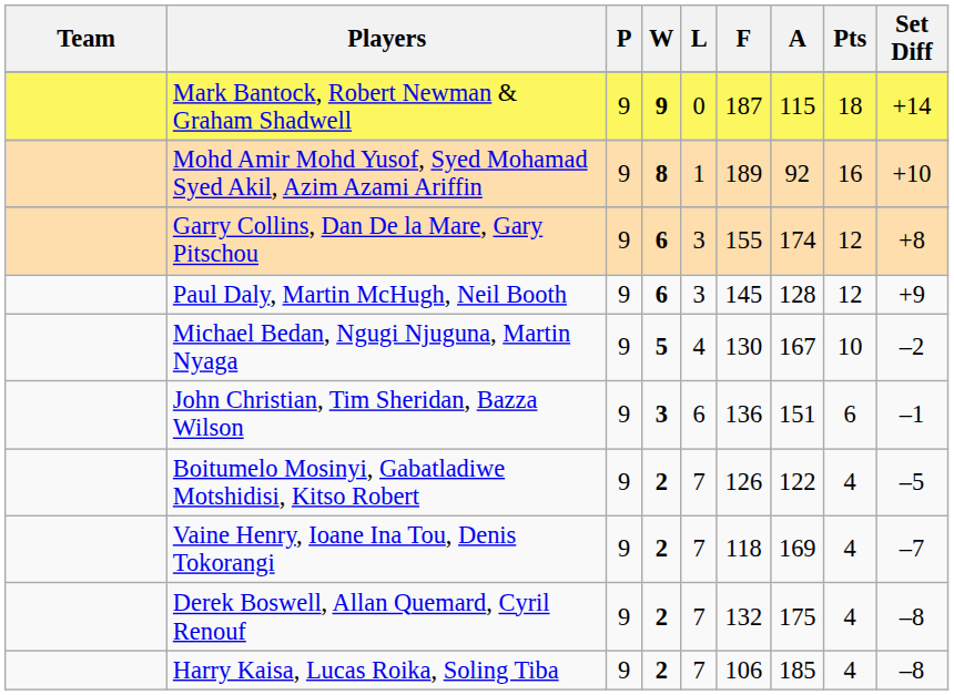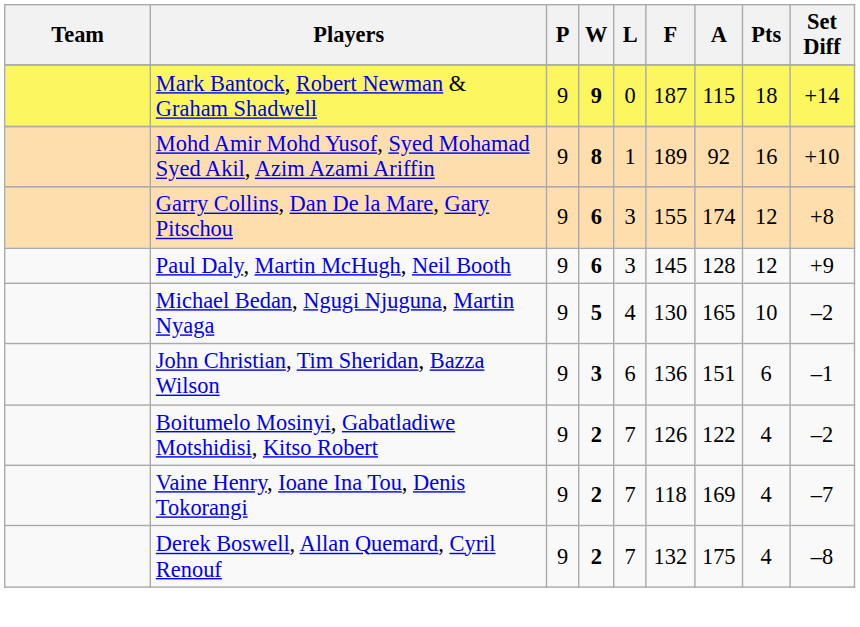Michael Bedan, Ngugi Njuguna, Martin Nyaga | A: 167 -> 165
Boitumelo Mosinyi, Gabatladiwe Motshidisi, Kitso Robert | Set Diff: –5 -> –2
- row: Harry Kaisa, Lucas Roika, Soling Tiba | 9 | 2 | 7 | 106 | 185 | 4 | –8
